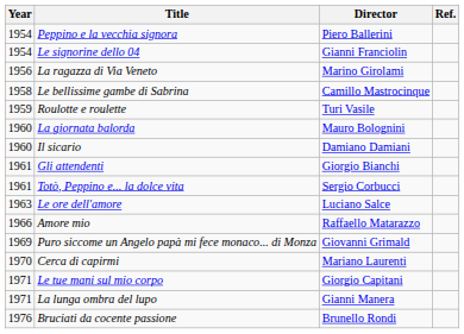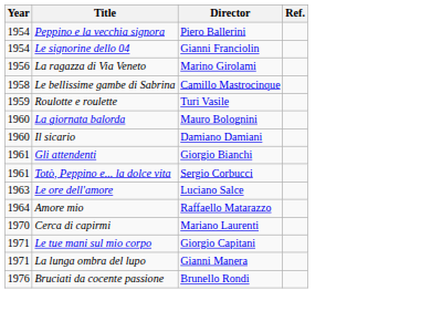Amore mio | Year: 1966 -> 1964
- row: 1969 | Puro siccome un Angelo papà mi fece monaco... di Monza | Giovanni Grimald
